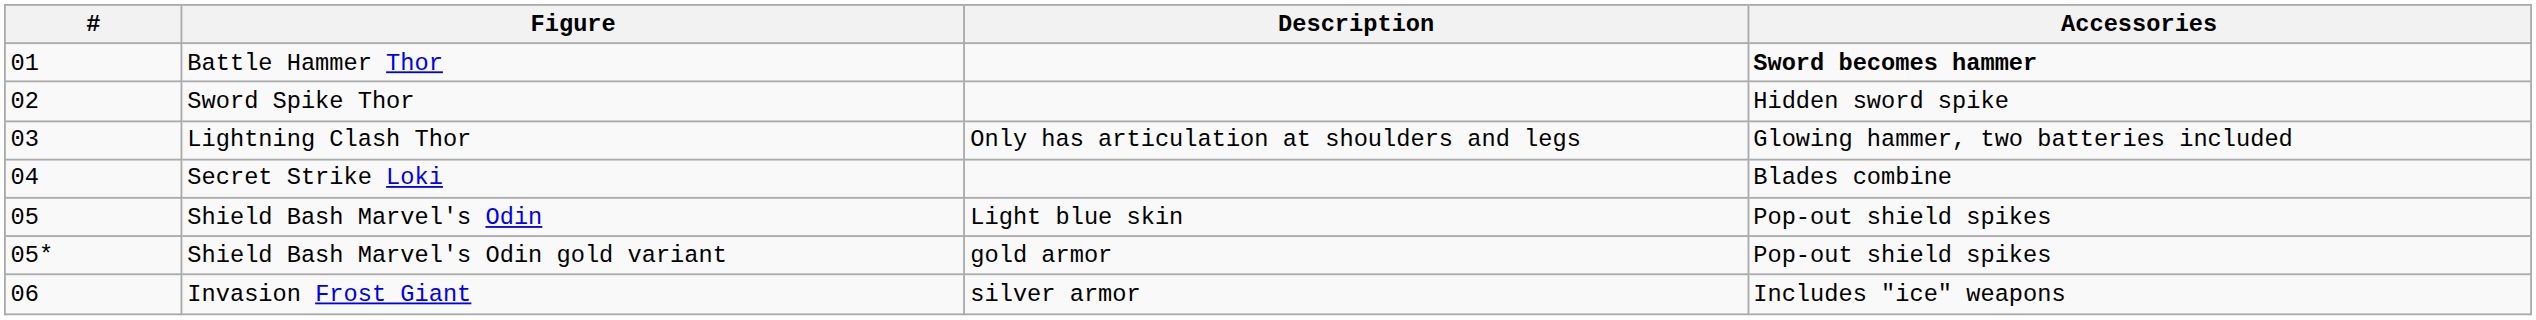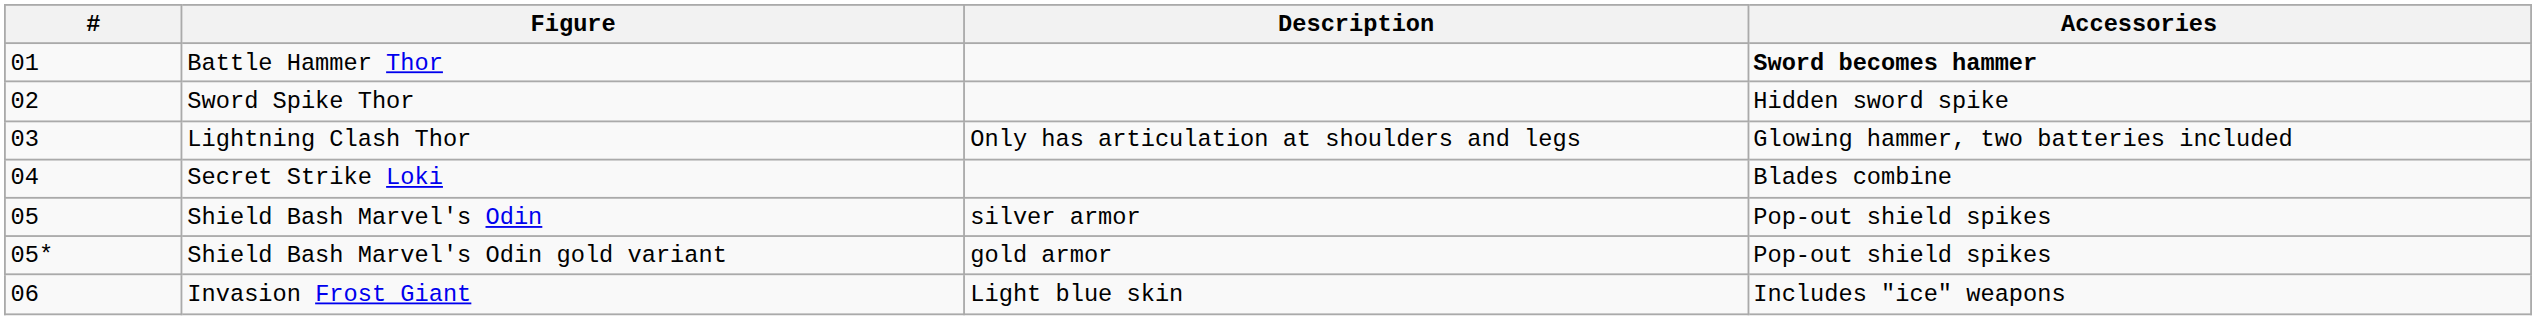Shield Bash Marvel's Odin | Description: Light blue skin -> silver armor
Invasion Frost Giant | Description: silver armor -> Light blue skin
